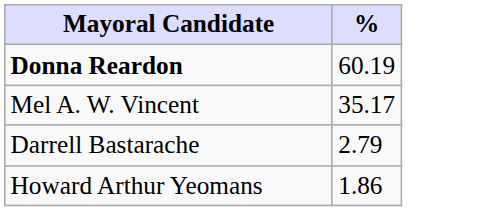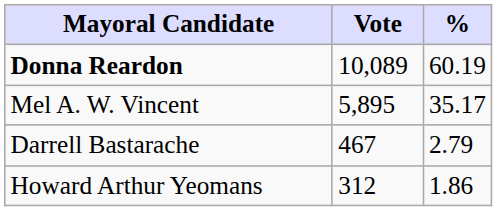+ column: Vote | 10,089 | 5,895 | 467 | 312
